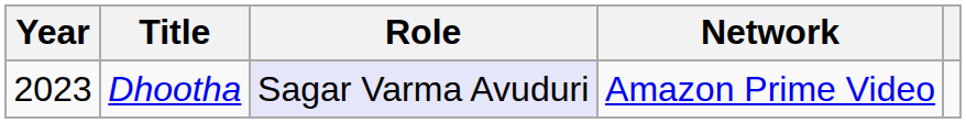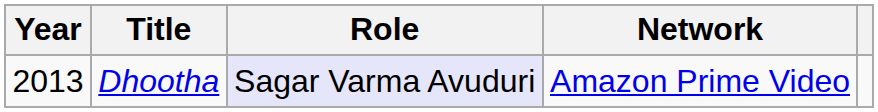Dhootha | Year: 2023 -> 2013
